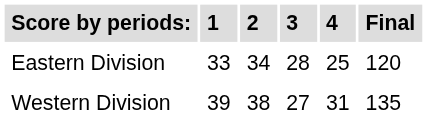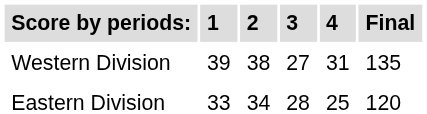rows swapped: Eastern Division <-> Western Division
